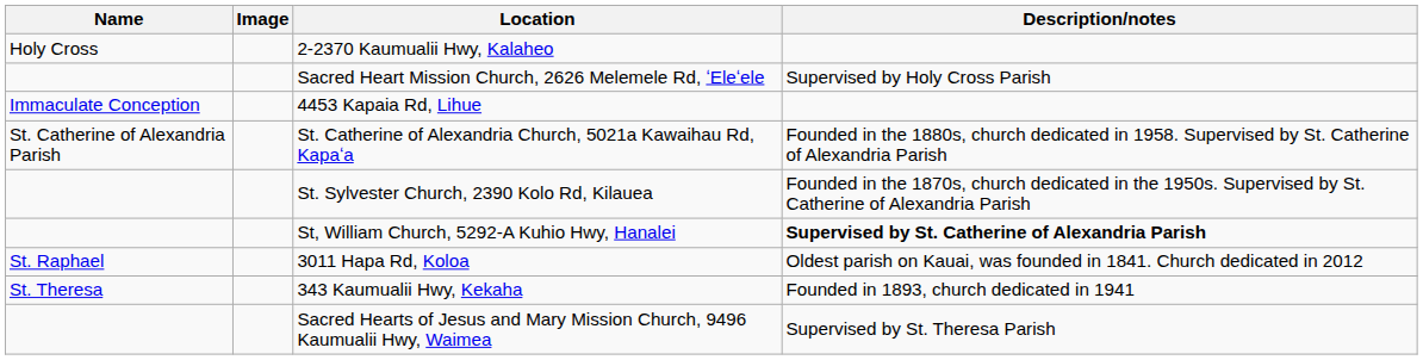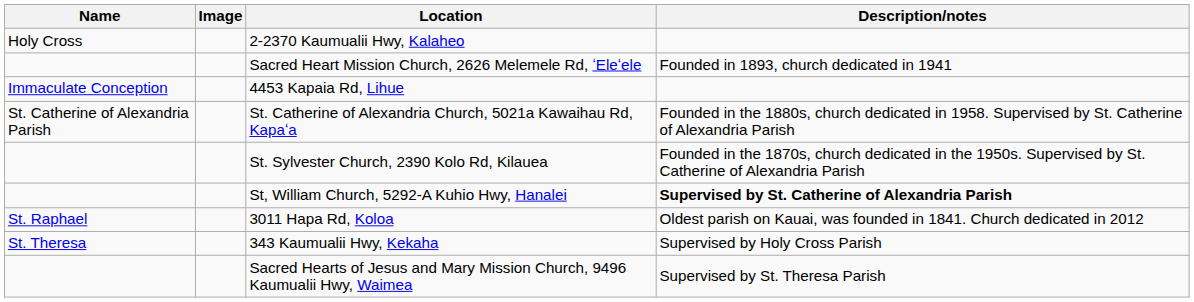Sacred Heart Mission Church, 2626 Melemele Rd, ʻEleʻele | Description/notes: Supervised by Holy Cross Parish -> Founded in 1893, church dedicated in 1941
343 Kaumualii Hwy, Kekaha | Description/notes: Founded in 1893, church dedicated in 1941 -> Supervised by Holy Cross Parish
